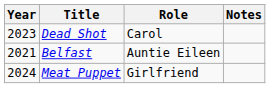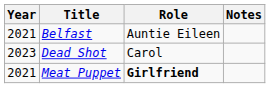rows swapped: Belfast <-> Dead Shot
Meat Puppet | Year: 2024 -> 2021
Meat Puppet | Role: normal -> bold
